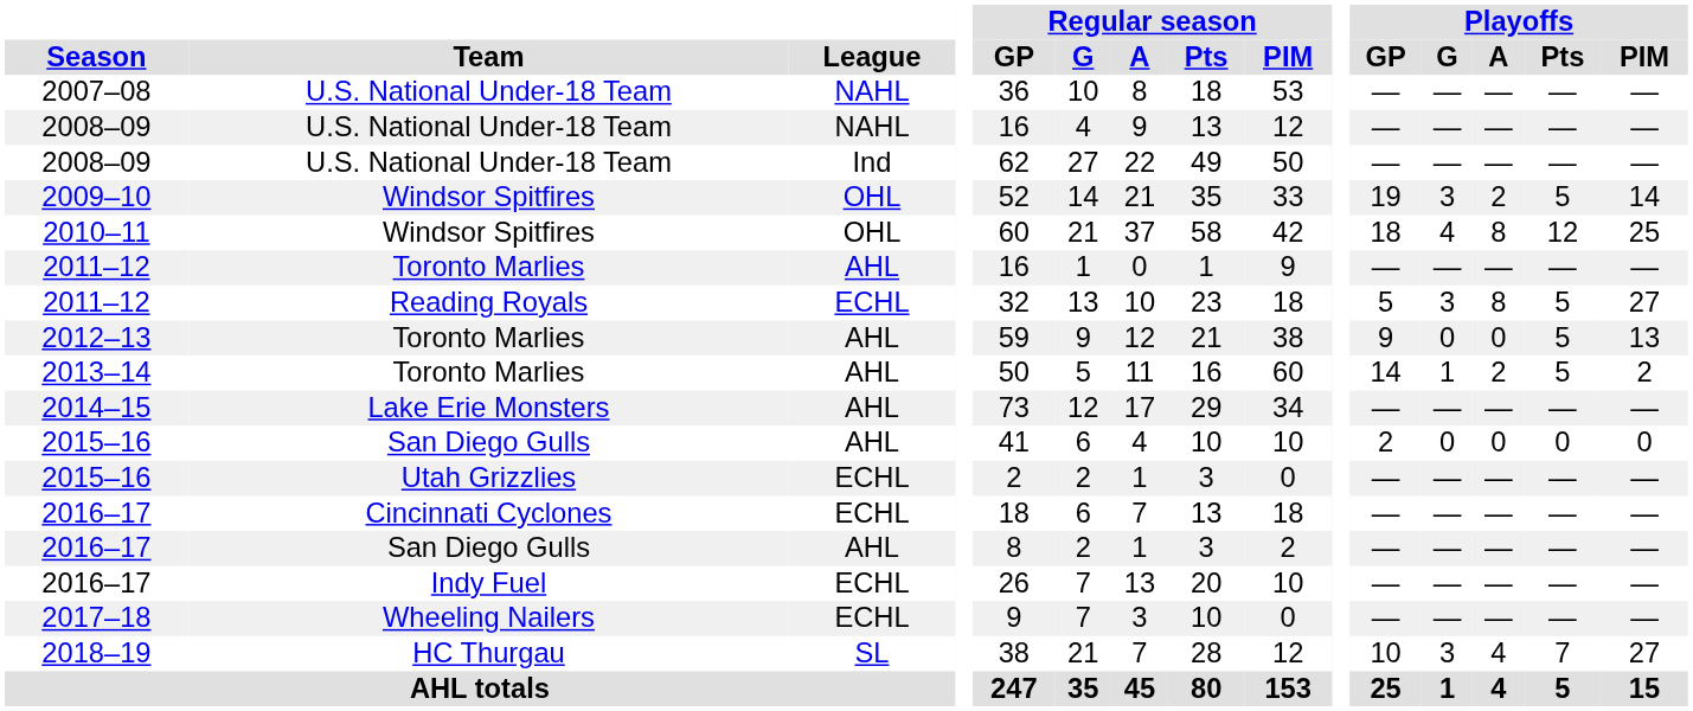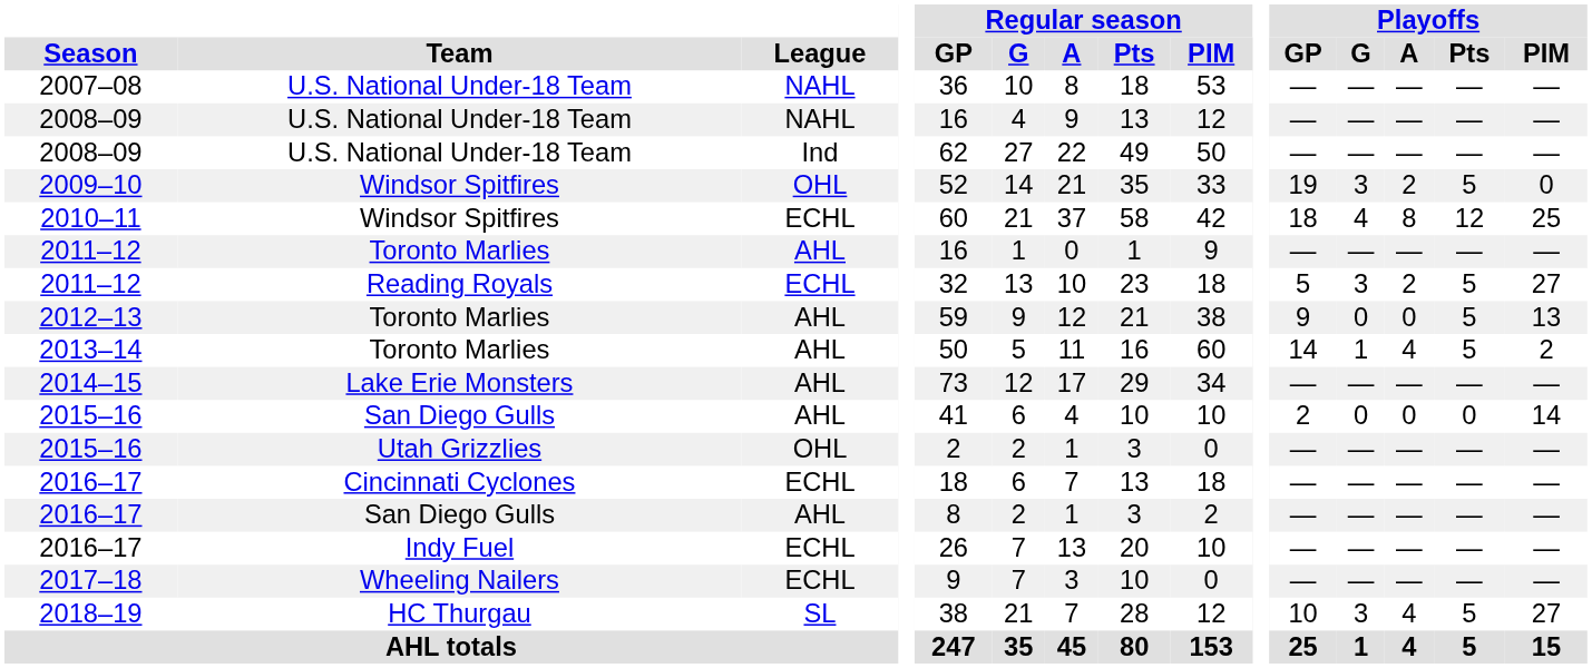2009–10 | Playoffs / PIM: 14 -> 0
2010–11 | League: OHL -> ECHL
2011–12 / Reading Royals | Playoffs / A: 8 -> 2
2013–14 | Playoffs / A: 2 -> 4
2015–16 / San Diego Gulls | Playoffs / PIM: 0 -> 14
2015–16 / Utah Grizzlies | League: ECHL -> OHL
2018–19 | Playoffs / Pts: 7 -> 5
